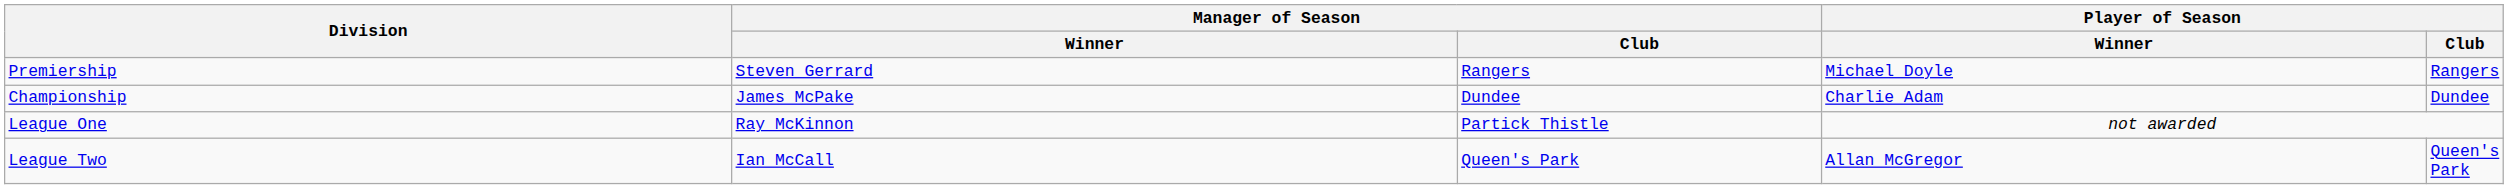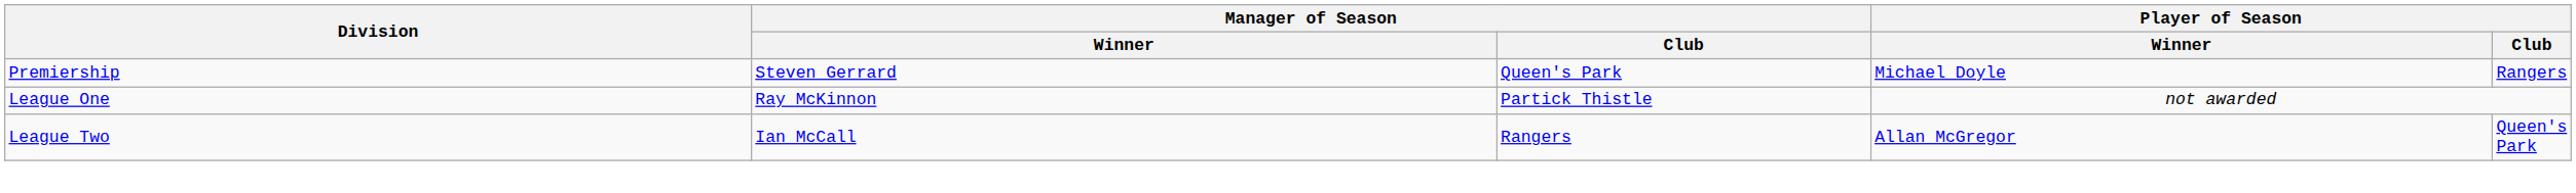Premiership | Manager of Season / Club: Rangers -> Queen's Park
- row: Championship | James McPake | Dundee | Charlie Adam | Dundee
League Two | Manager of Season / Club: Queen's Park -> Rangers
